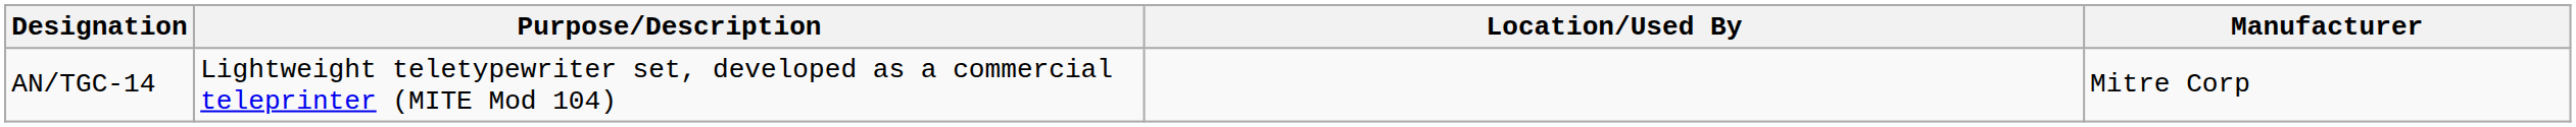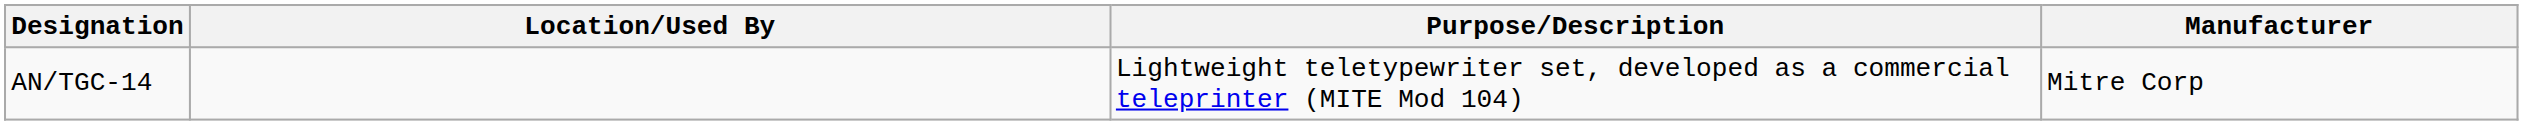columns swapped: Purpose/Description <-> Location/Used By
